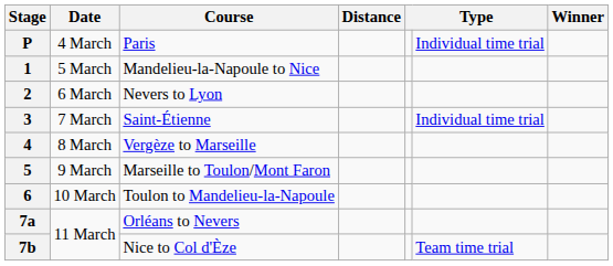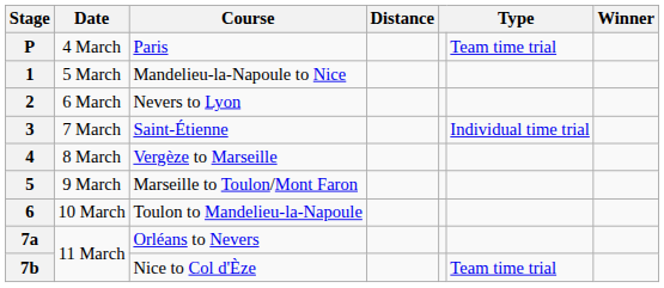P | column 6: Individual time trial -> Team time trial
